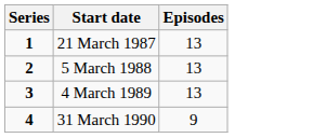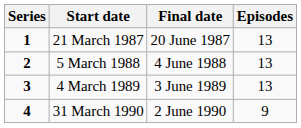+ column: Final date | 20 June 1987 | 4 June 1988 | 3 June 1989 | 2 June 1990
